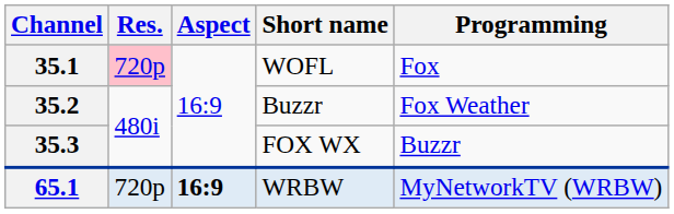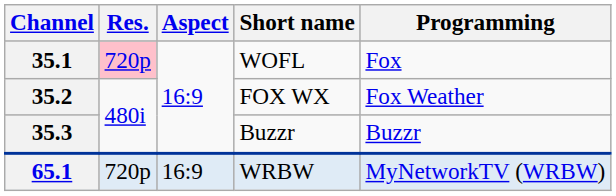35.2 | Short name: Buzzr -> FOX WX
35.3 | Short name: FOX WX -> Buzzr
65.1 | Aspect: bold -> normal
